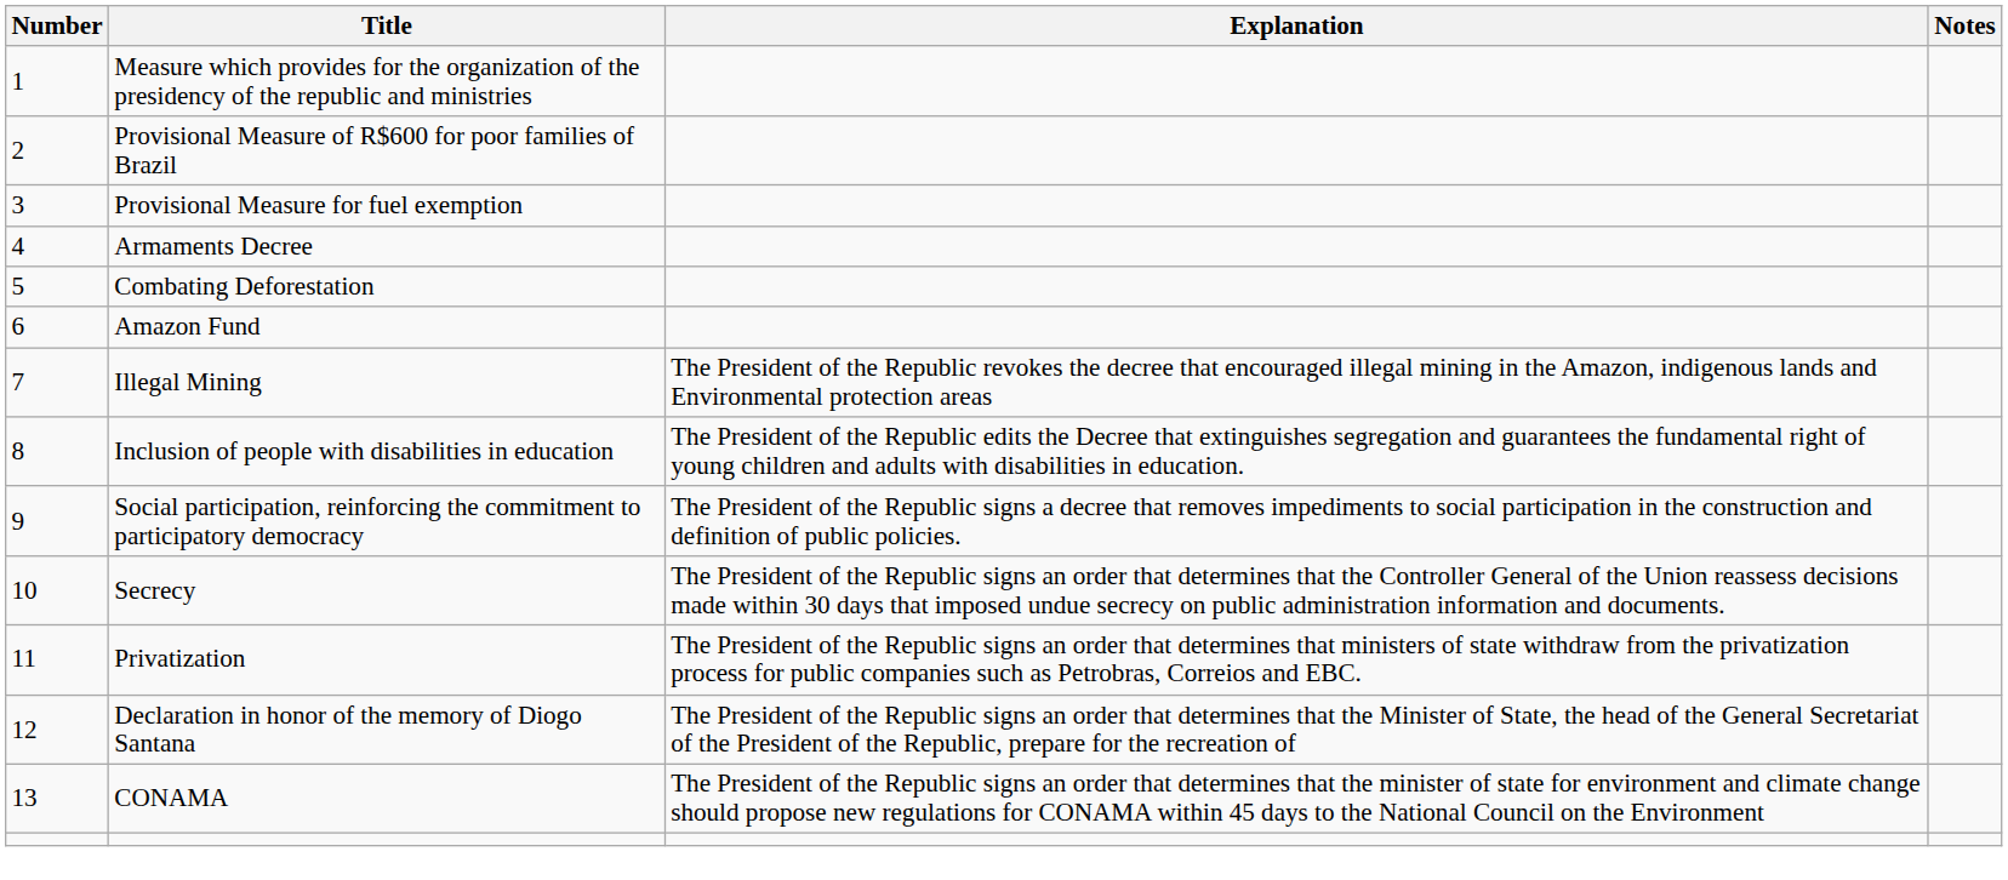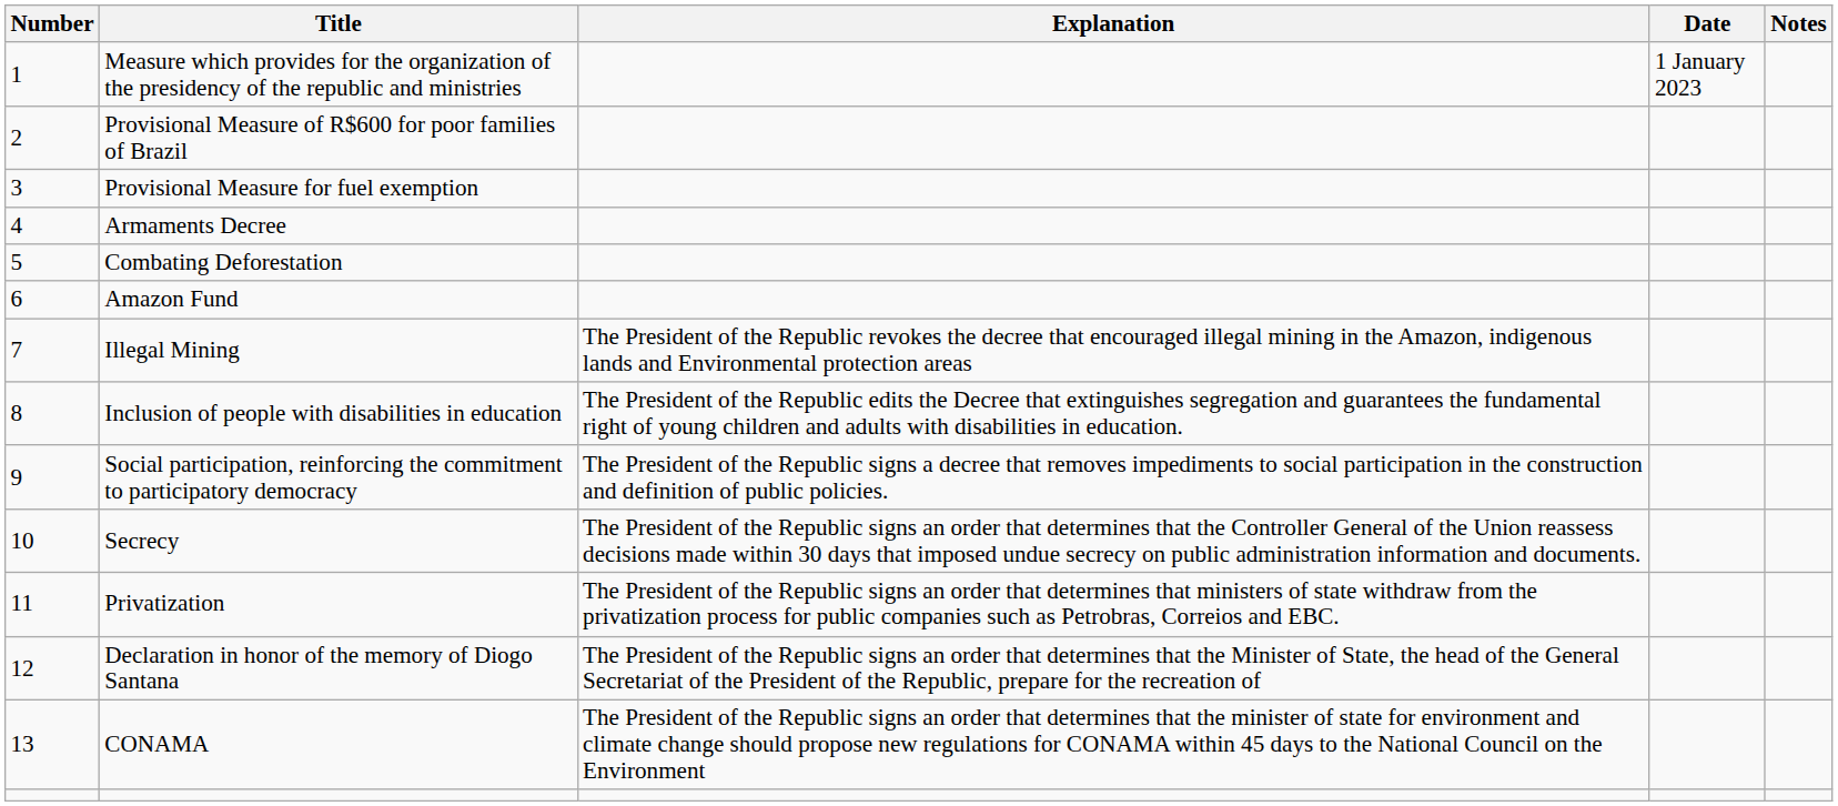+ column: Date | 1 January 2023
